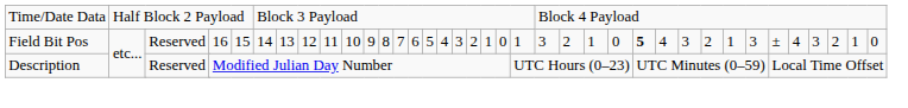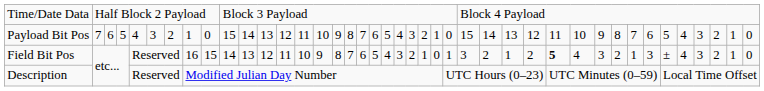+ row: Payload Bit Pos | 7 | 6 | 5 | 4 | 3 | 2 | 1 | 0 | 15 | 14 | 13 | 12 | 11 | 10 | 9 | 8 | 7 | 6 | 5 | 4 | 3 | 2 | 1 | 0 | 15 | 14 | 13 | 12 | 11 | 10 | 9 | 8 | 7 | 6 | 5 | 4 | 3 | 2 | 1 | 0
Field Bit Pos | column 29: 0 -> 2
